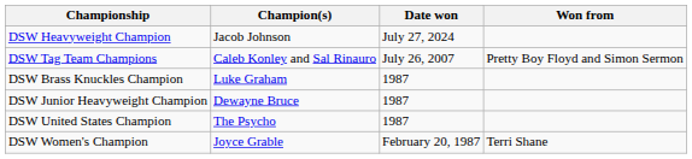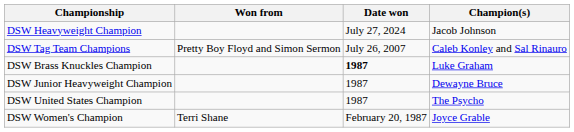columns swapped: Champion(s) <-> Won from
DSW Brass Knuckles Champion | Date won: normal -> bold
